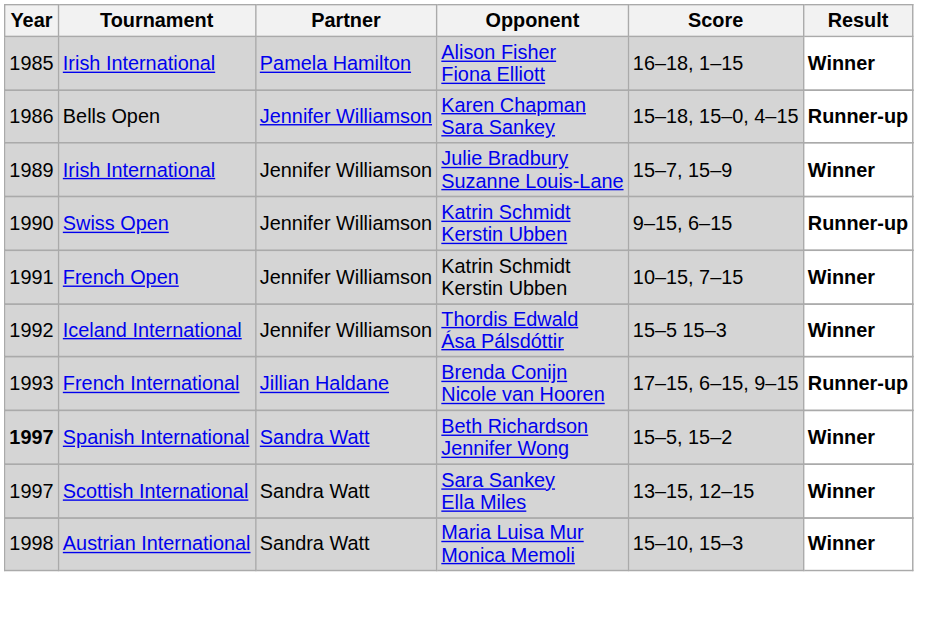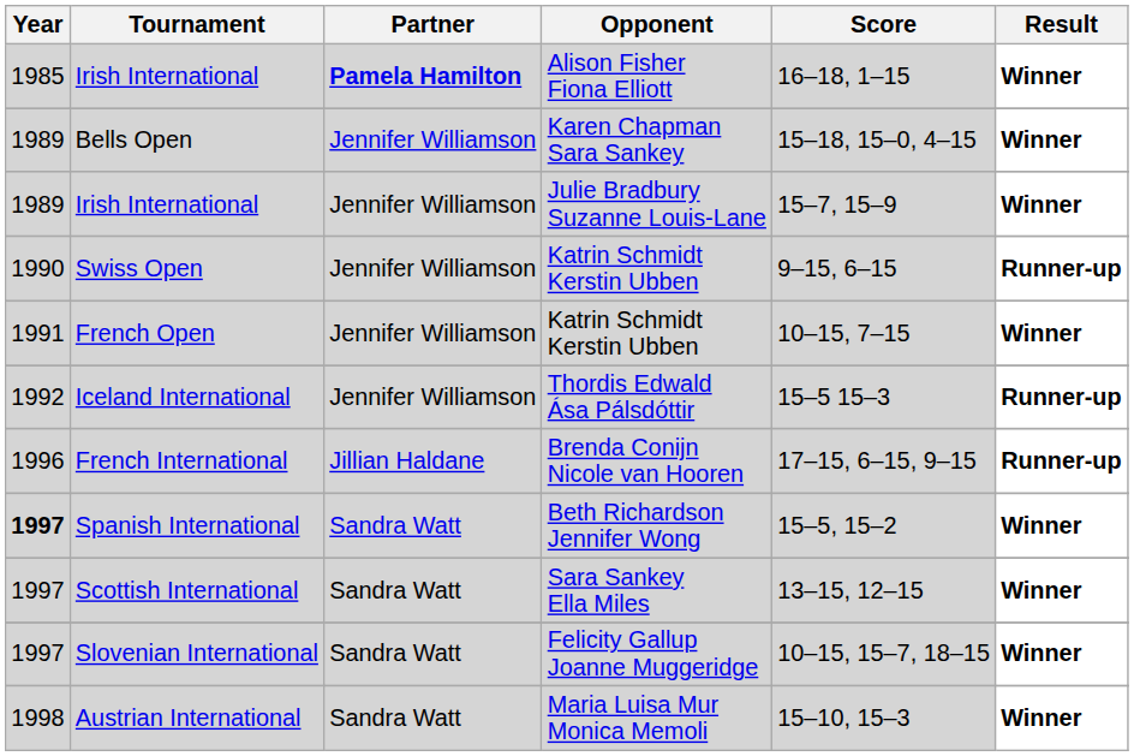Irish International / Alison Fisher Fiona Elliott | Partner: normal -> bold
Bells Open | Year: 1986 -> 1989
Bells Open | Result: Runner-up -> Winner
Iceland International | Result: Winner -> Runner-up
French International | Year: 1993 -> 1996
+ row: 1997 | Slovenian International | Sandra Watt | Felicity Gallup Joanne Muggeridge | 10–15, 15–7, 18–15 | Winner
